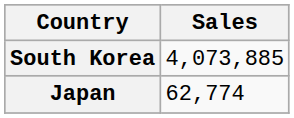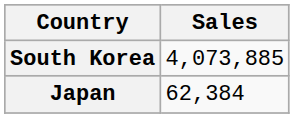Japan | Sales: 62,774 -> 62,384
